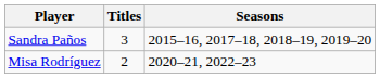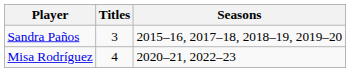Misa Rodríguez | Titles: 2 -> 4
